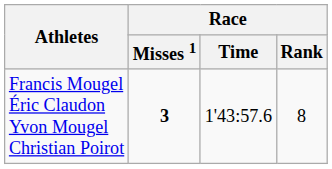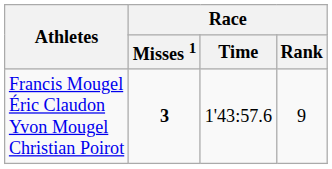Francis Mougel Éric Claudon Yvon Mougel Christian Poirot | Race / Rank: 8 -> 9
